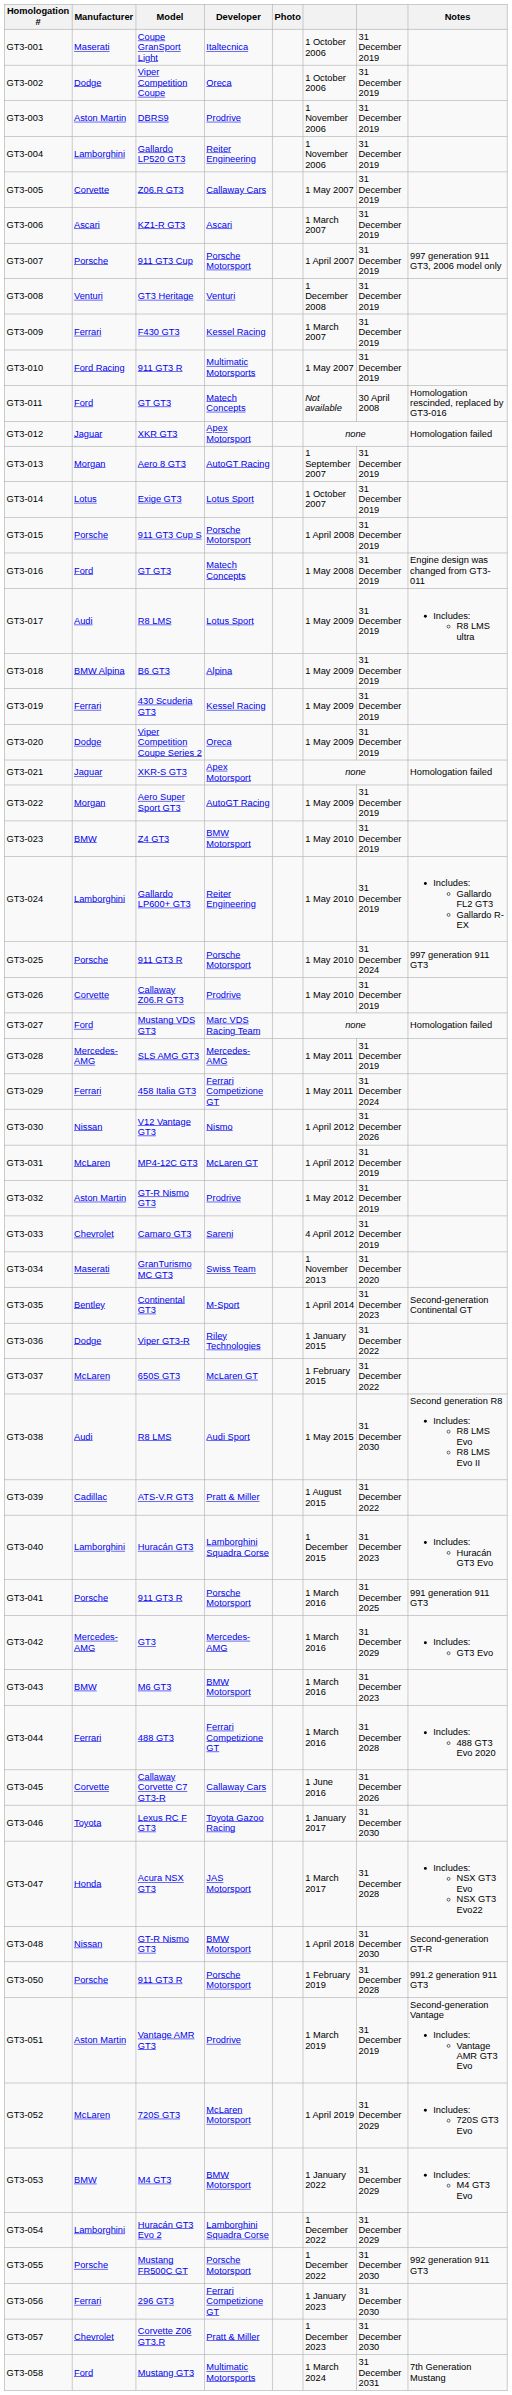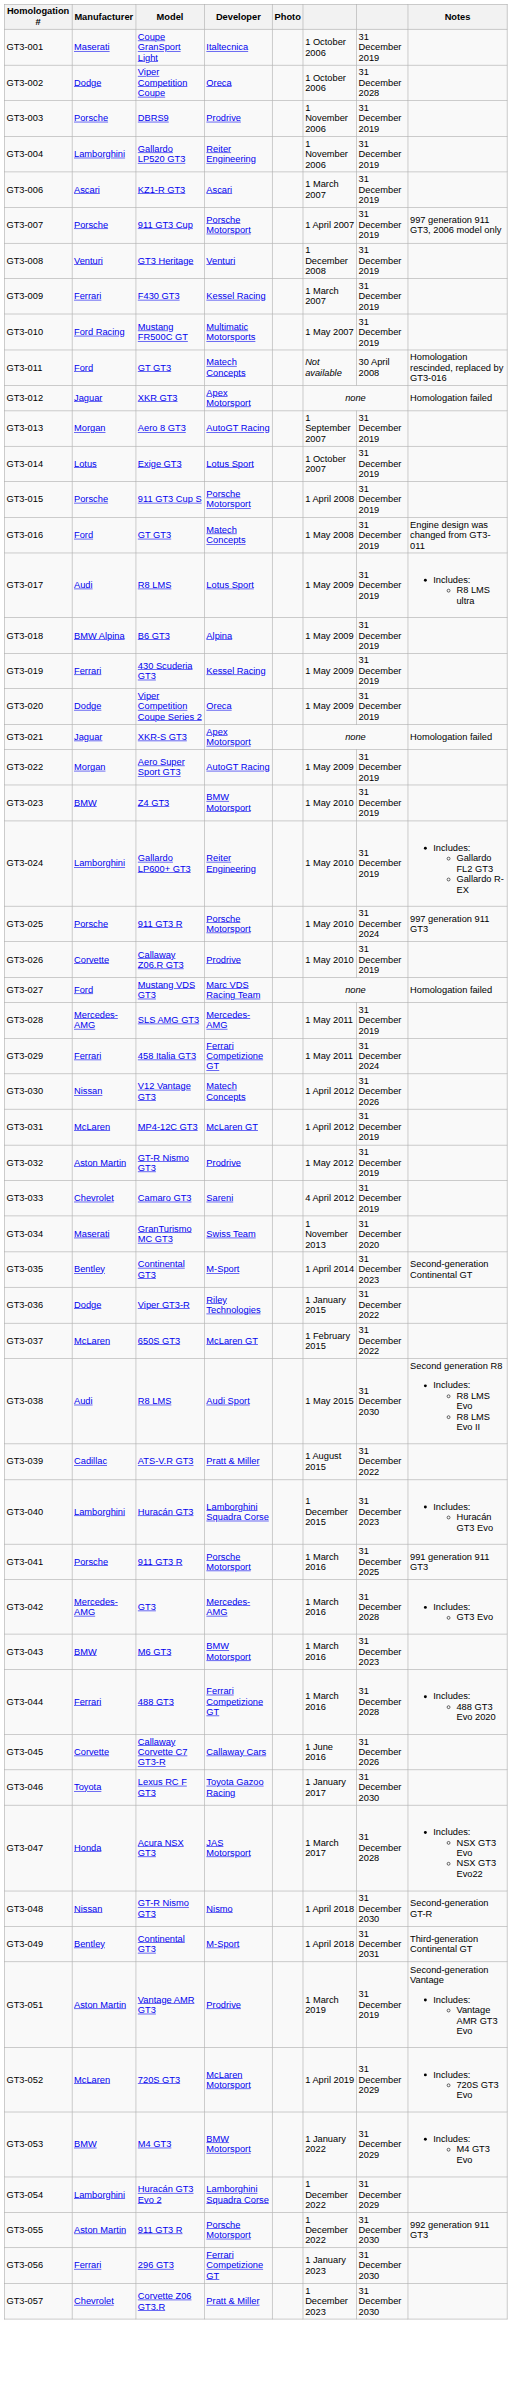GT3-002 | column 7: 31 December 2019 -> 31 December 2028
GT3-003 | Manufacturer: Aston Martin -> Porsche
- row: GT3-005 | Corvette | Z06.R GT3 | Callaway Cars | 1 May 2007 | 31 December 2019
GT3-010 | Model: 911 GT3 R -> Mustang FR500C GT
GT3-030 | Developer: Nismo -> Matech Concepts
GT3-042 | column 7: 31 December 2029 -> 31 December 2028
GT3-048 | Developer: BMW Motorsport -> Nismo
+ row: GT3-049 | Bentley | Continental GT3 | M-Sport | 1 April 2018 | 31 December 2031 | Third-generation Continental GT
- row: GT3-050 | Porsche | 911 GT3 R | Porsche Motorsport | 1 February 2019 | 31 December 2028 | 991.2 generation 911 GT3
GT3-055 | Manufacturer: Porsche -> Aston Martin
GT3-055 | Model: Mustang FR500C GT -> 911 GT3 R
- row: GT3-058 | Ford | Mustang GT3 | Multimatic Motorsports | 1 March 2024 | 31 December 2031 | 7th Generation Mustang
